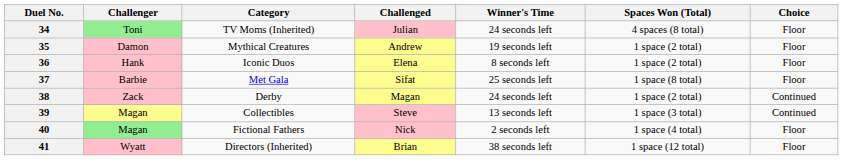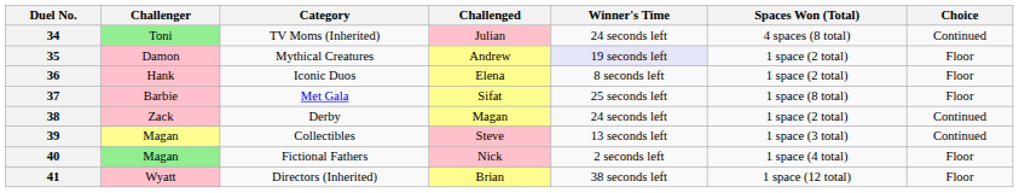34 | Choice: Floor -> Continued
35 | Winner's Time: no background -> lavender background
